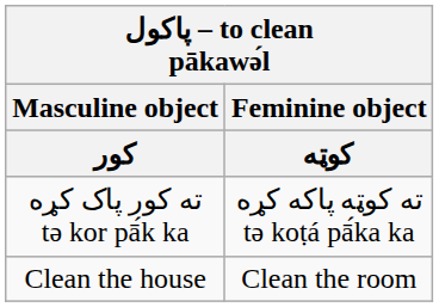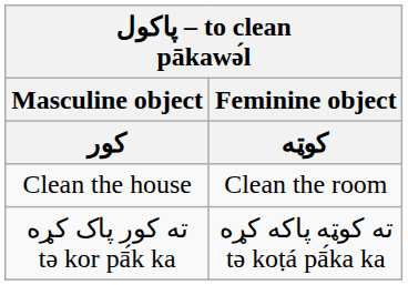rows swapped: ته کور پاک کړه tә kor pā́k ka <-> Clean the house
